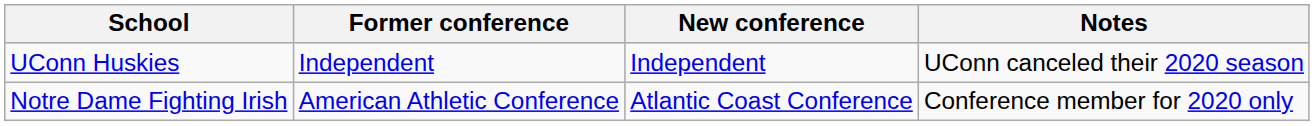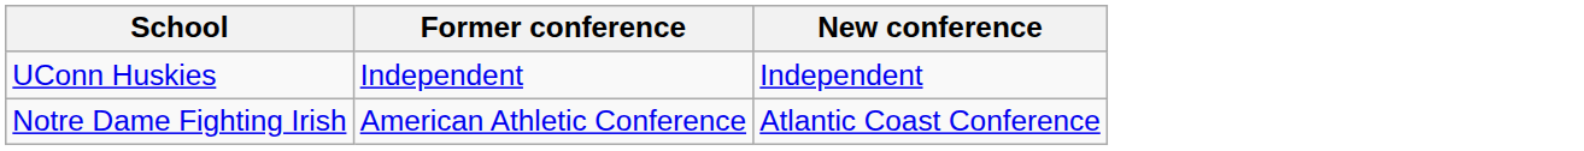- column: Notes | UConn canceled their 2020 season | Conference member for 2020 only
